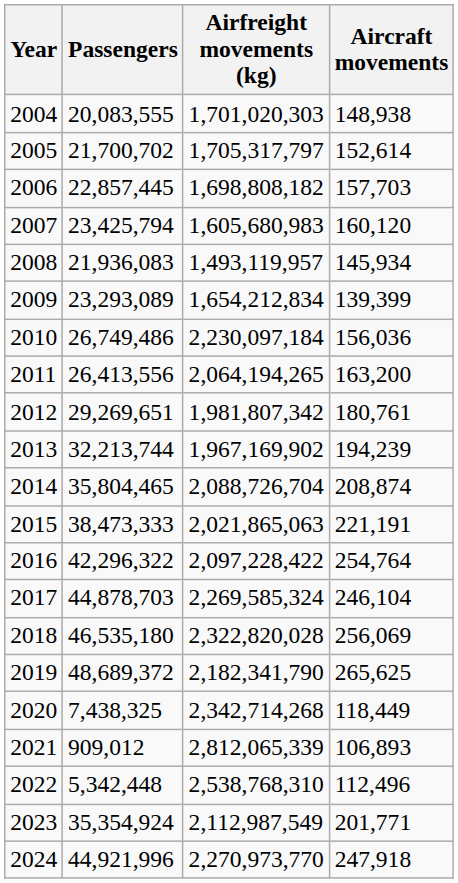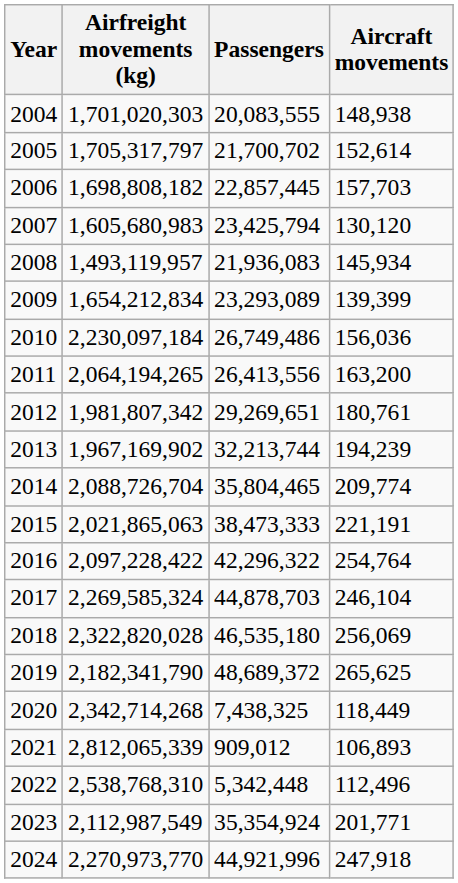columns swapped: Passengers <-> Airfreight movements (kg)
2007 | Aircraft movements: 160,120 -> 130,120
2014 | Aircraft movements: 208,874 -> 209,774
